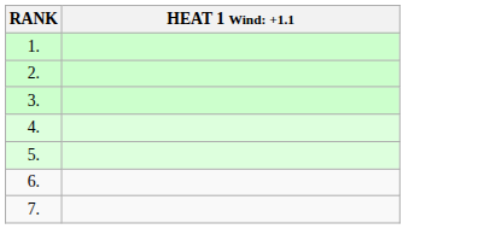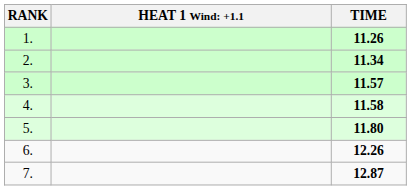+ column: TIME | 11.26 | 11.34 | 11.57 | 11.58 | 11.80 | 12.26 | 12.87
